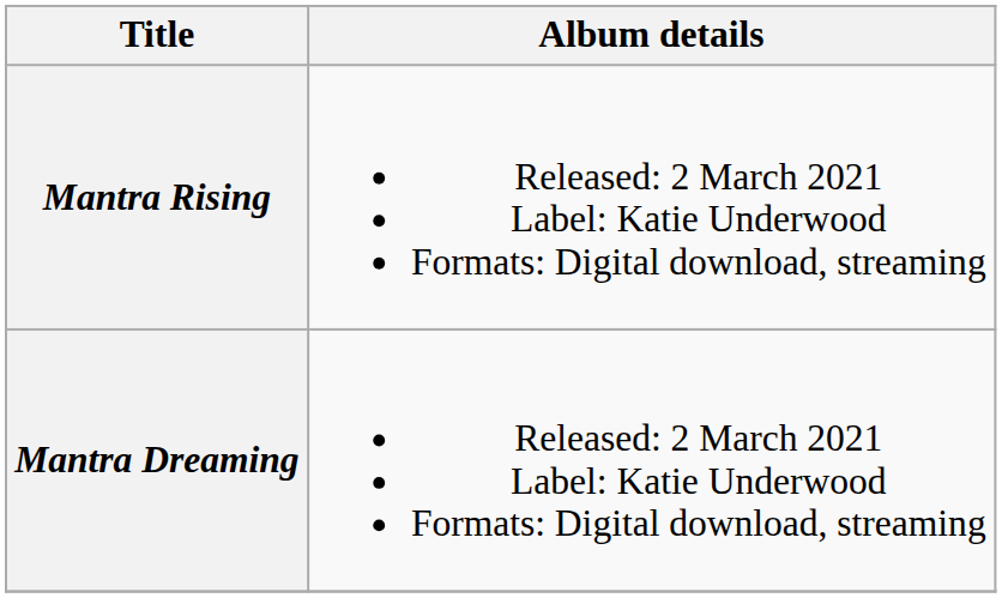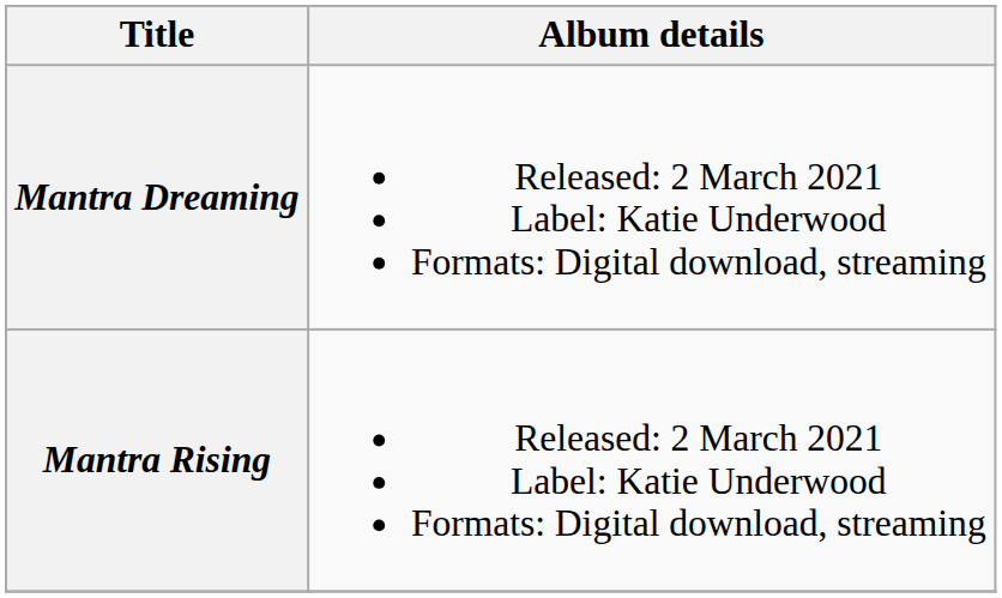rows swapped: Mantra Dreaming <-> Mantra Rising
